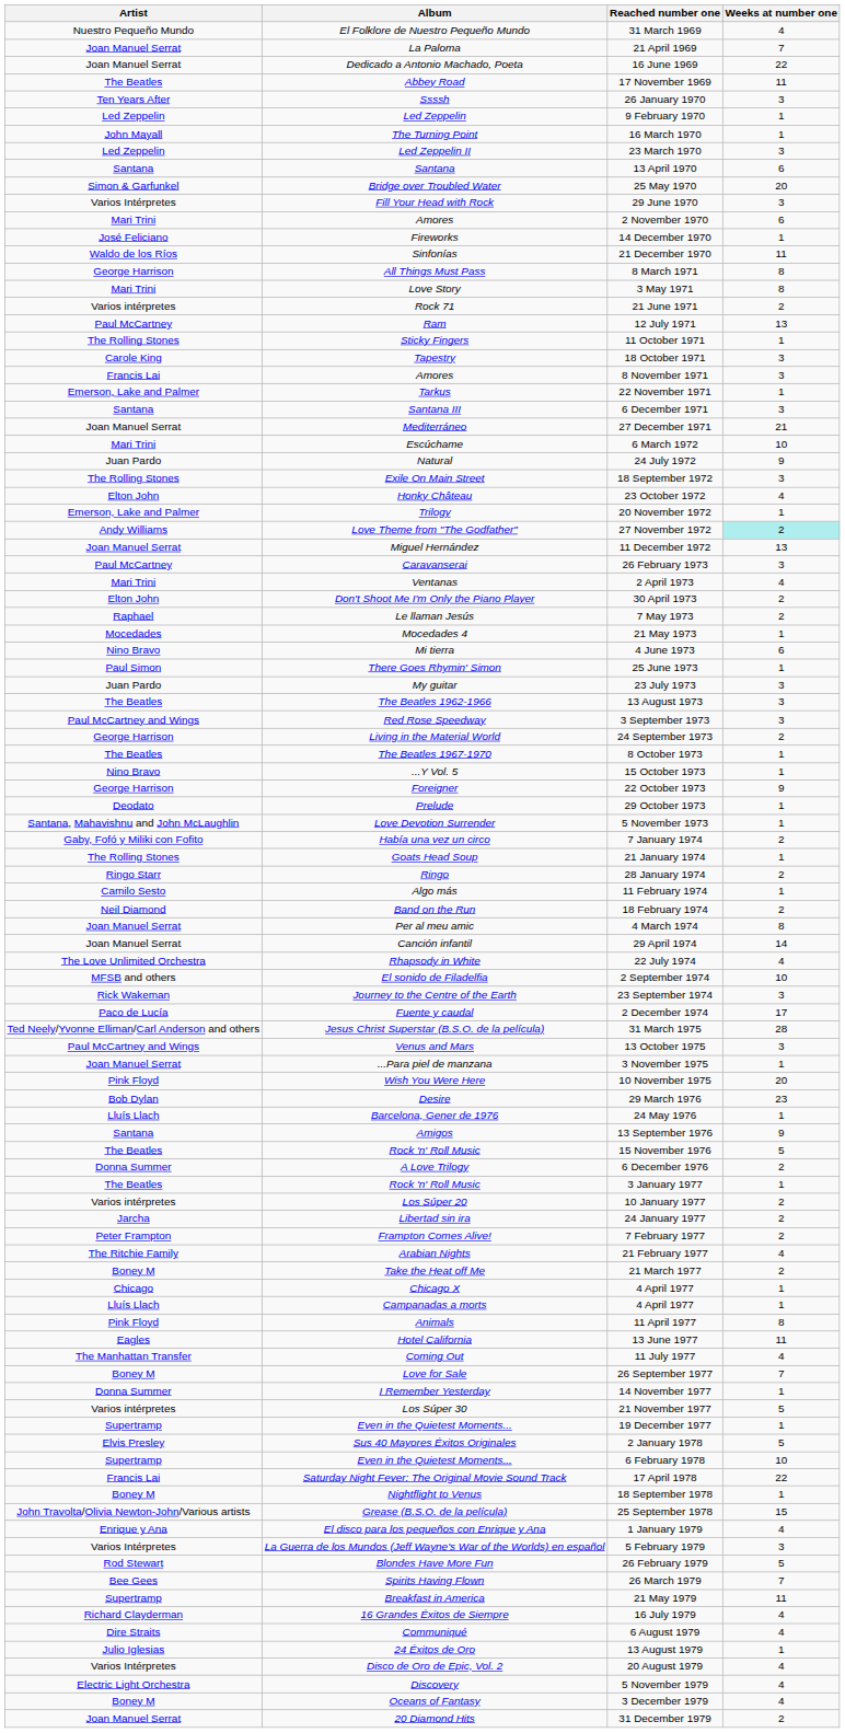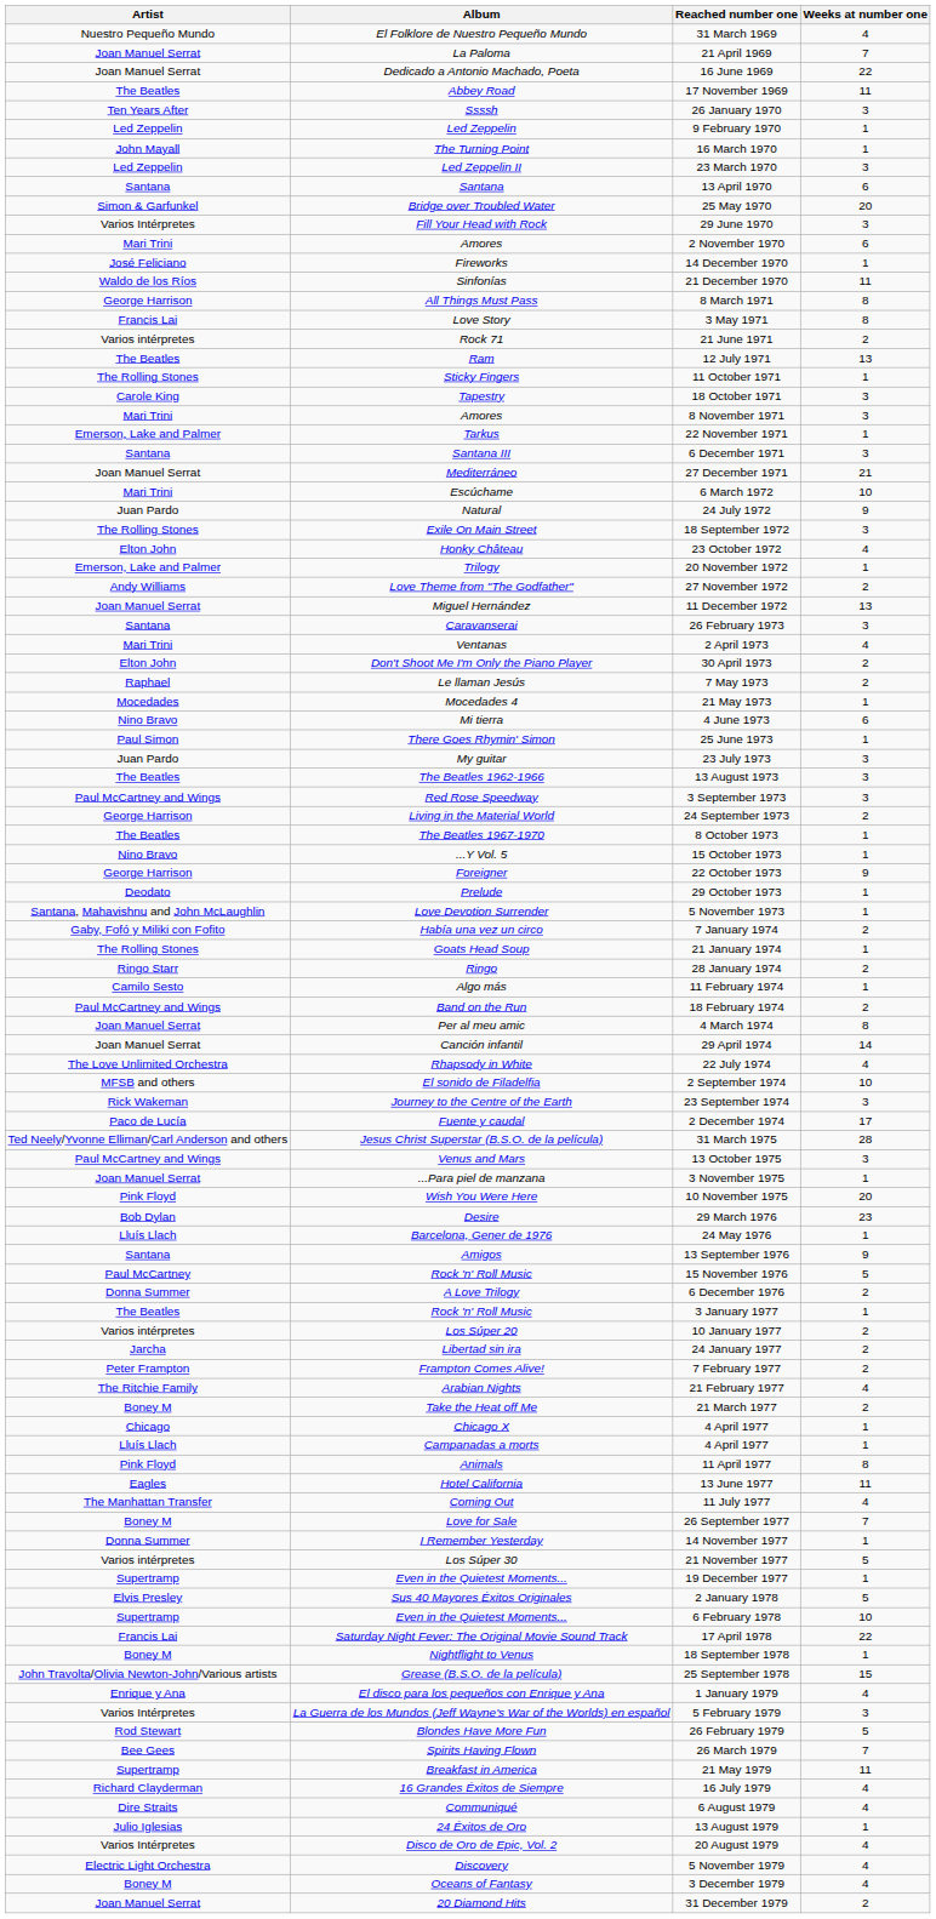3 May 1971 | Artist: Mari Trini -> Francis Lai
12 July 1971 | Artist: Paul McCartney -> The Beatles
8 November 1971 | Artist: Francis Lai -> Mari Trini
27 November 1972 | Weeks at number one: paleturquoise background -> no background
26 February 1973 | Artist: Paul McCartney -> Santana
18 February 1974 | Artist: Neil Diamond -> Paul McCartney and Wings
15 November 1976 | Artist: The Beatles -> Paul McCartney
